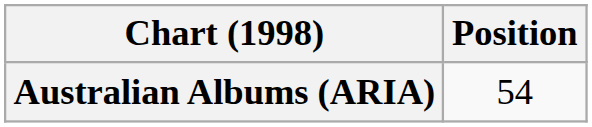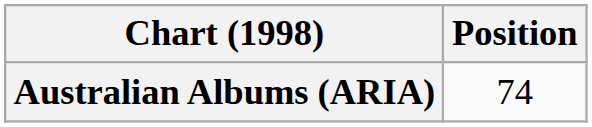Australian Albums (ARIA) | Position: 54 -> 74
